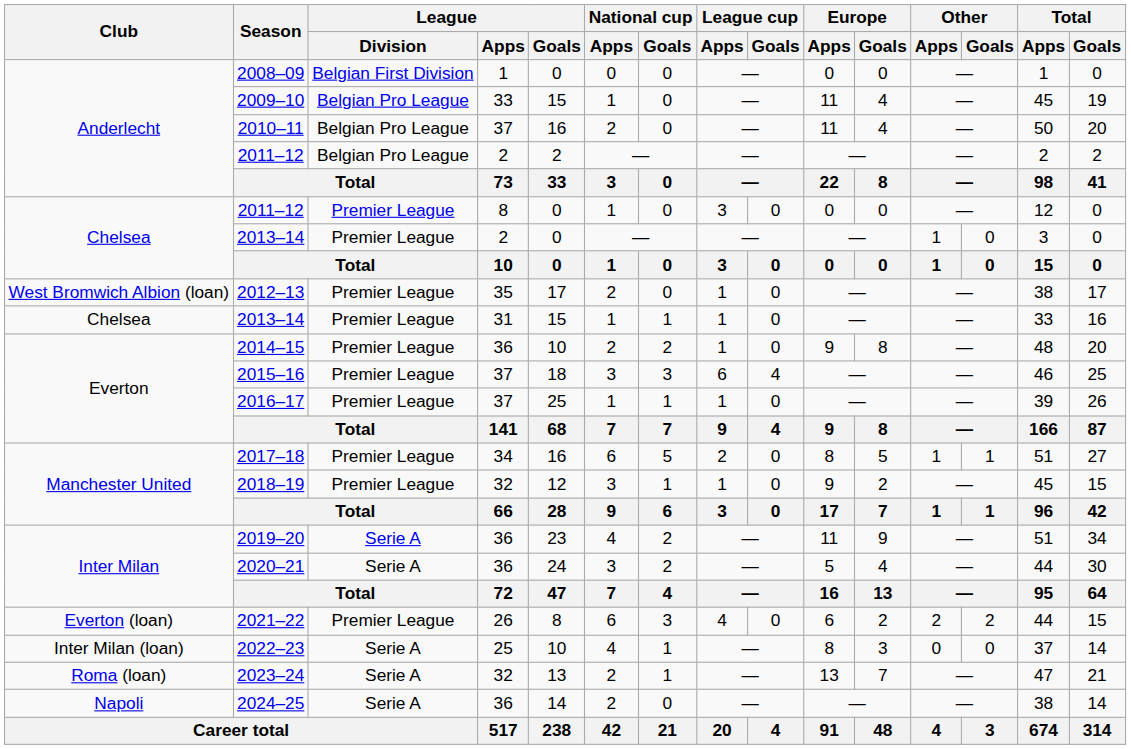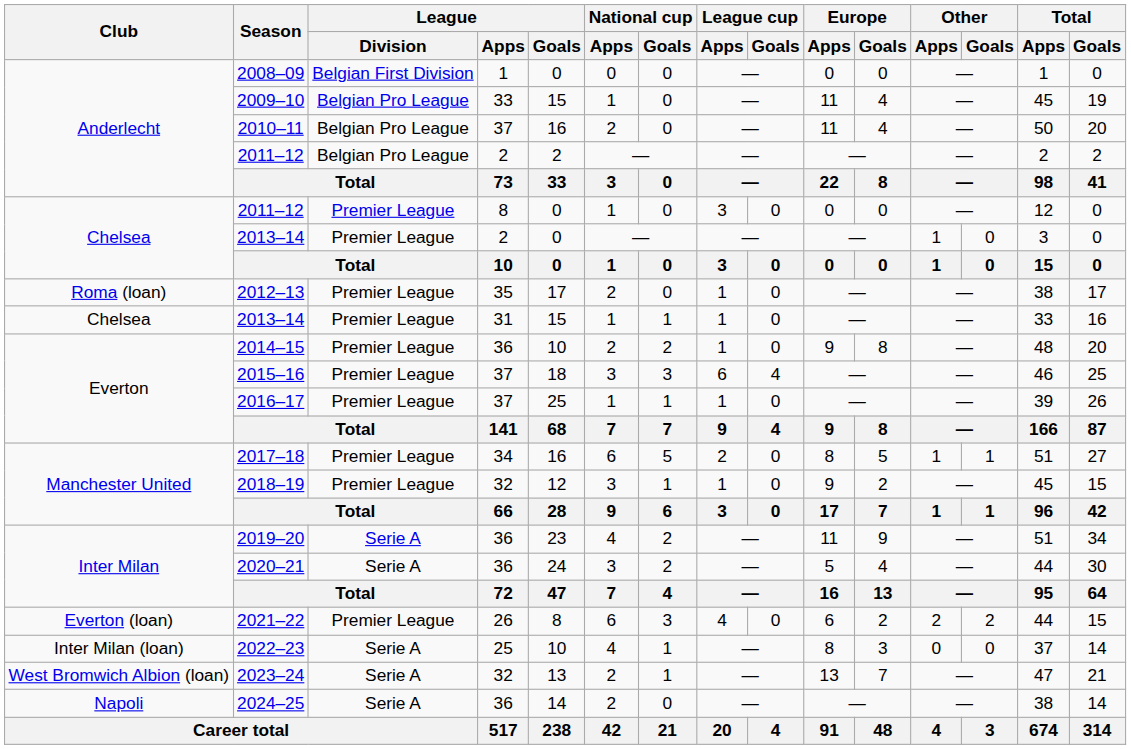2012–13 | Club: West Bromwich Albion (loan) -> Roma (loan)
2023–24 | Club: Roma (loan) -> West Bromwich Albion (loan)
